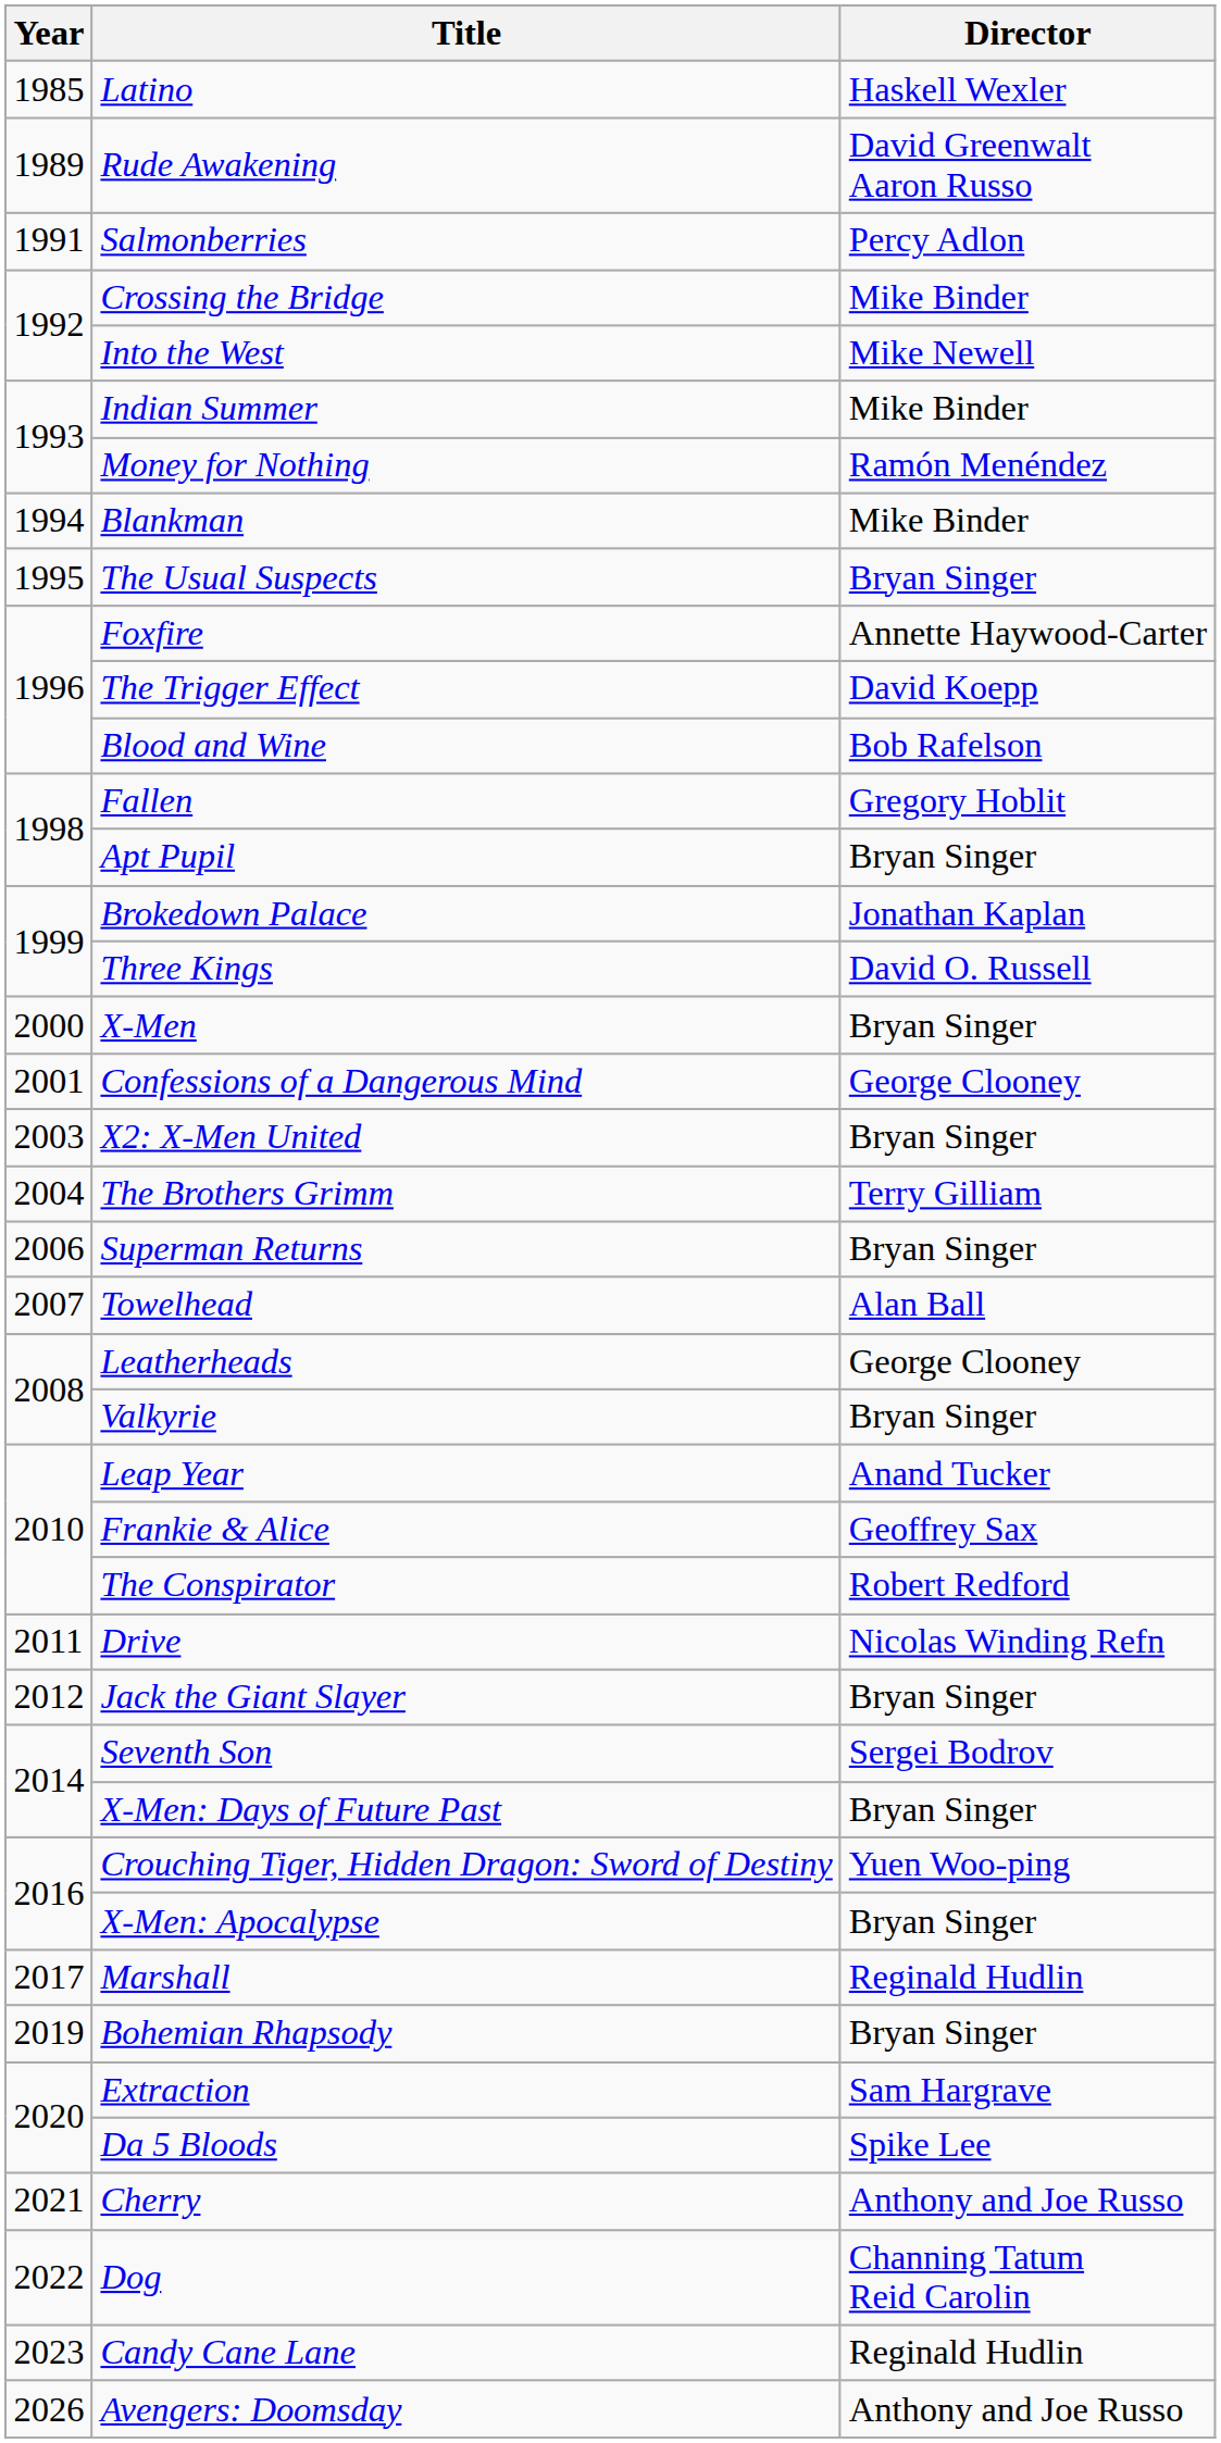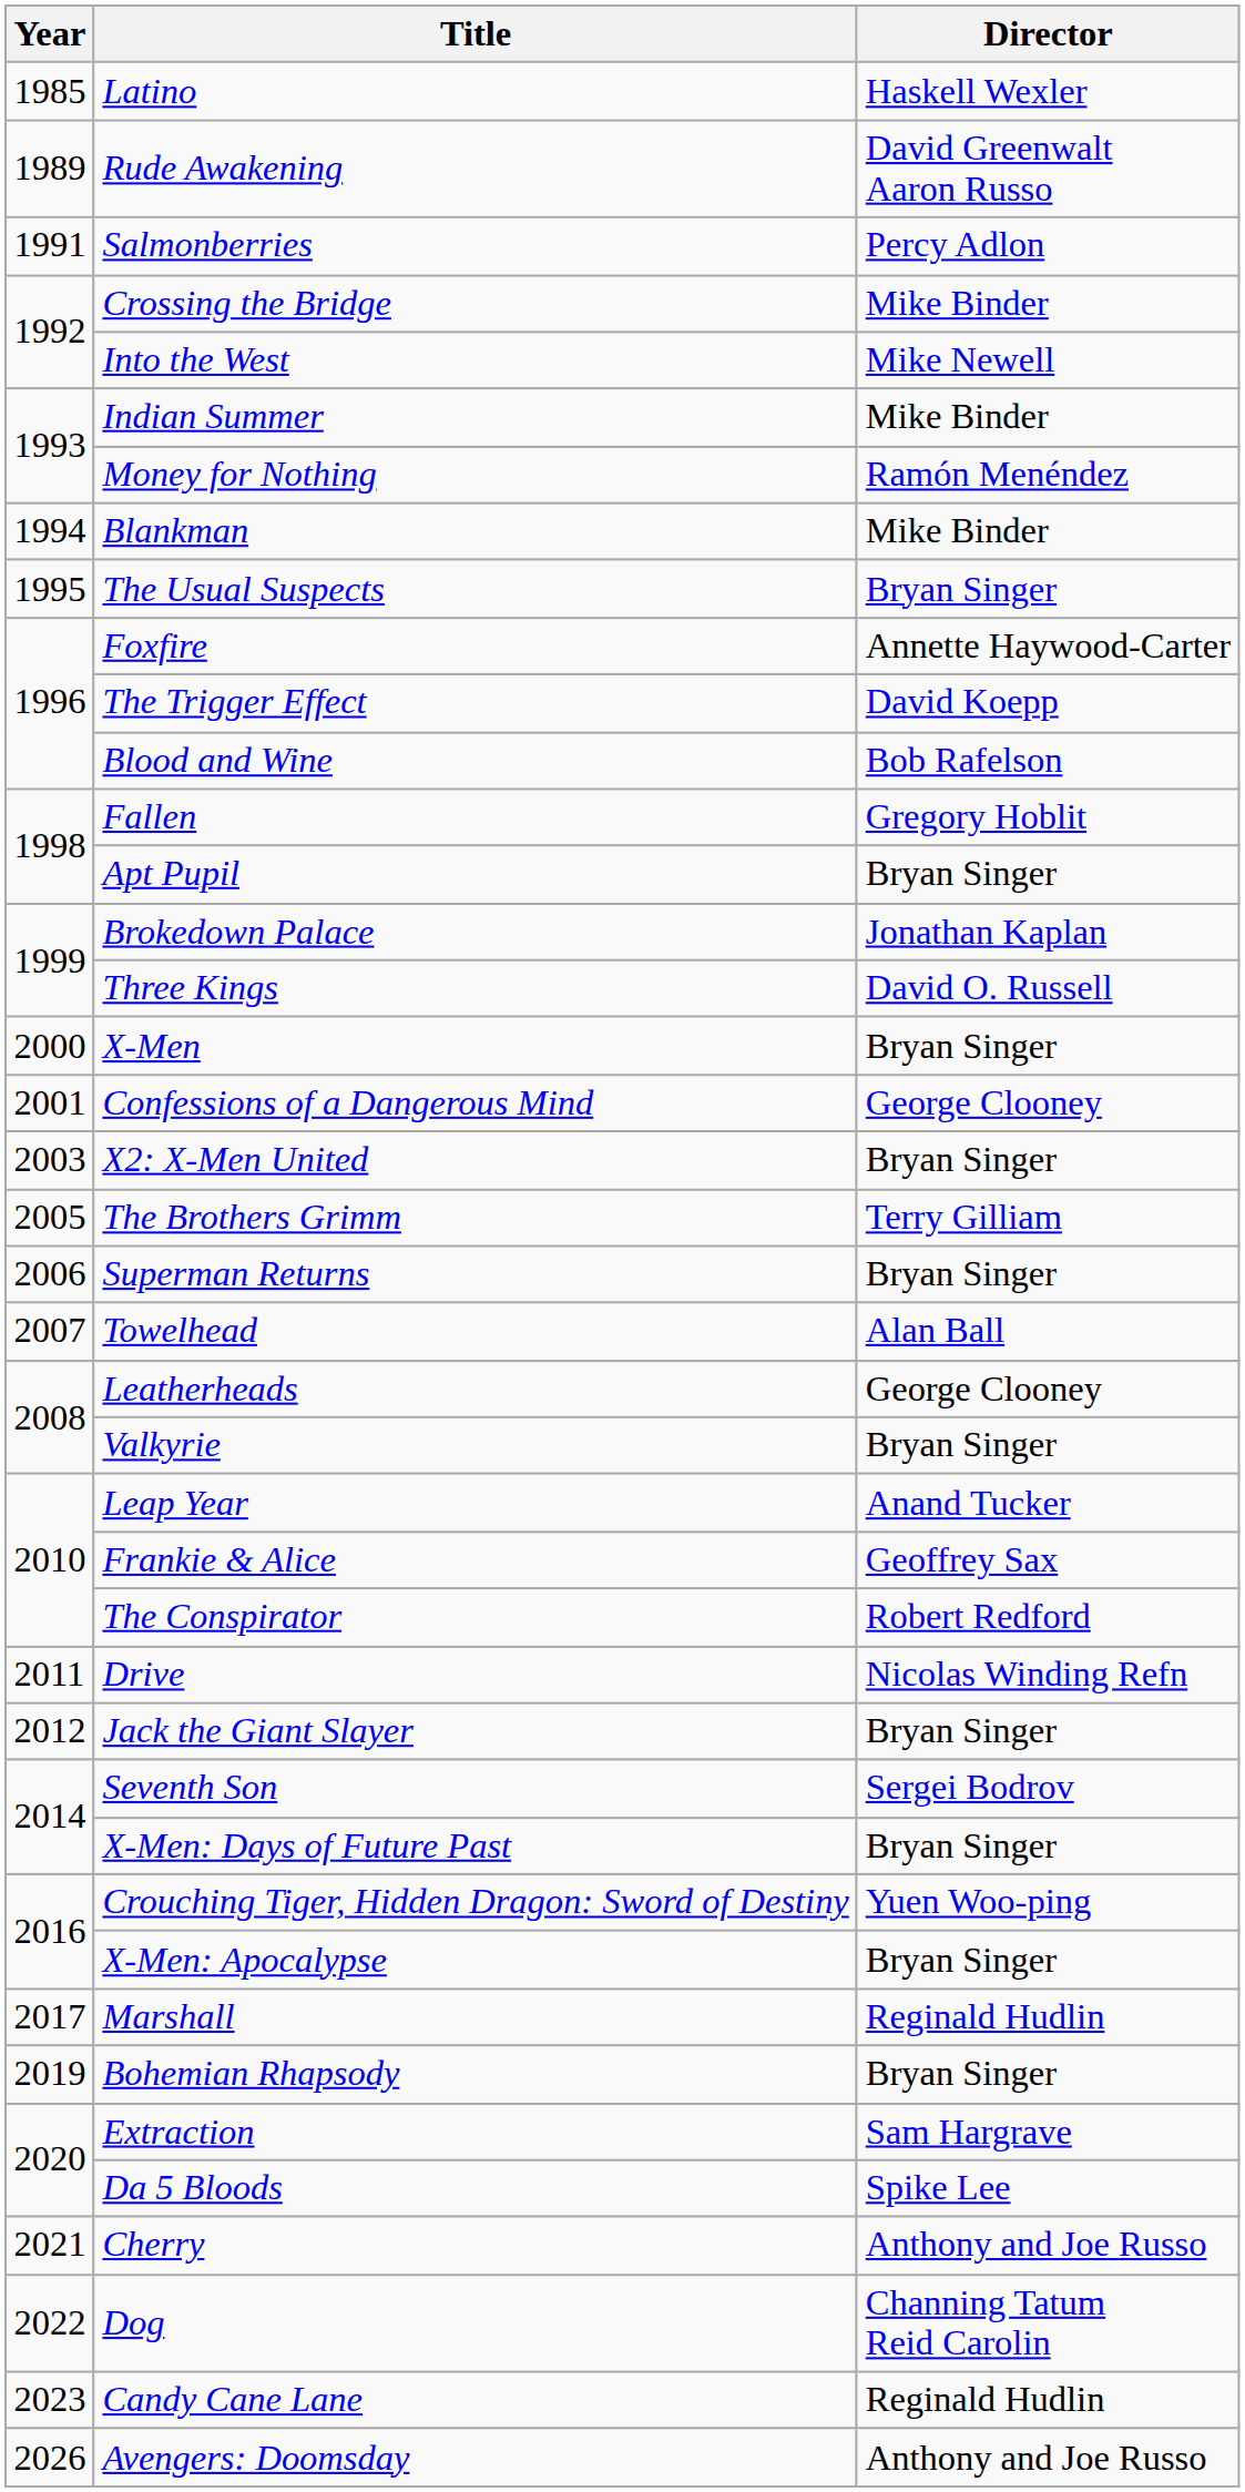The Brothers Grimm | Year: 2004 -> 2005
